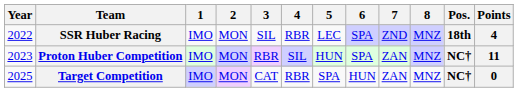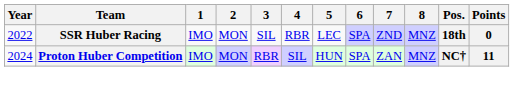SSR Huber Racing | Points: 4 -> 0
Proton Huber Competition | Year: 2023 -> 2024
- row: 2025 | Target Competition | IMO | MON | CAT | RBR | SPA | HUN | ZAN | MNZ | NC† | 0
